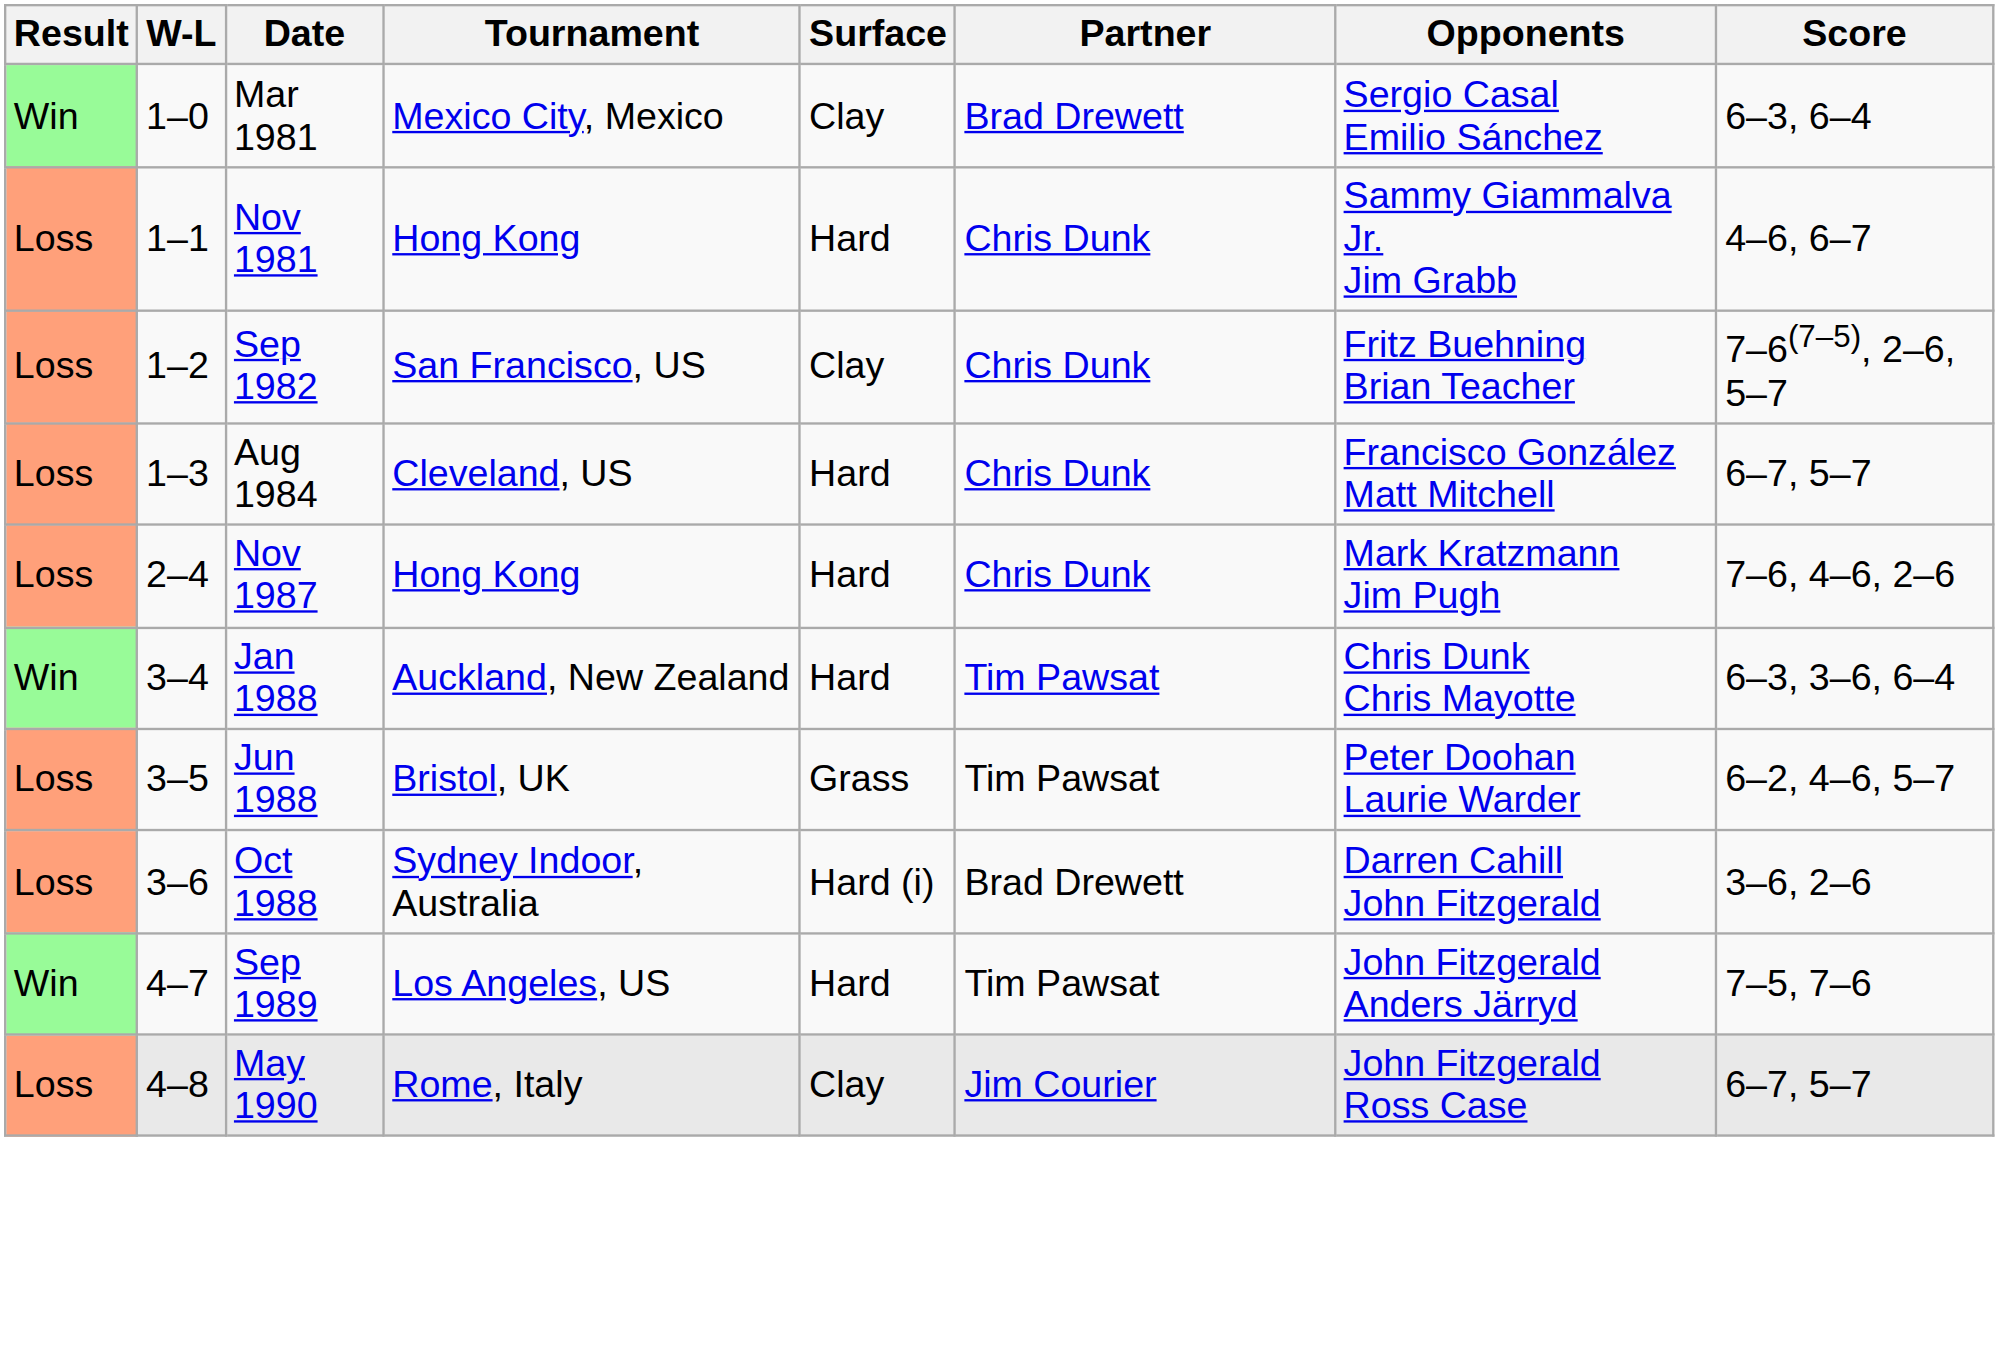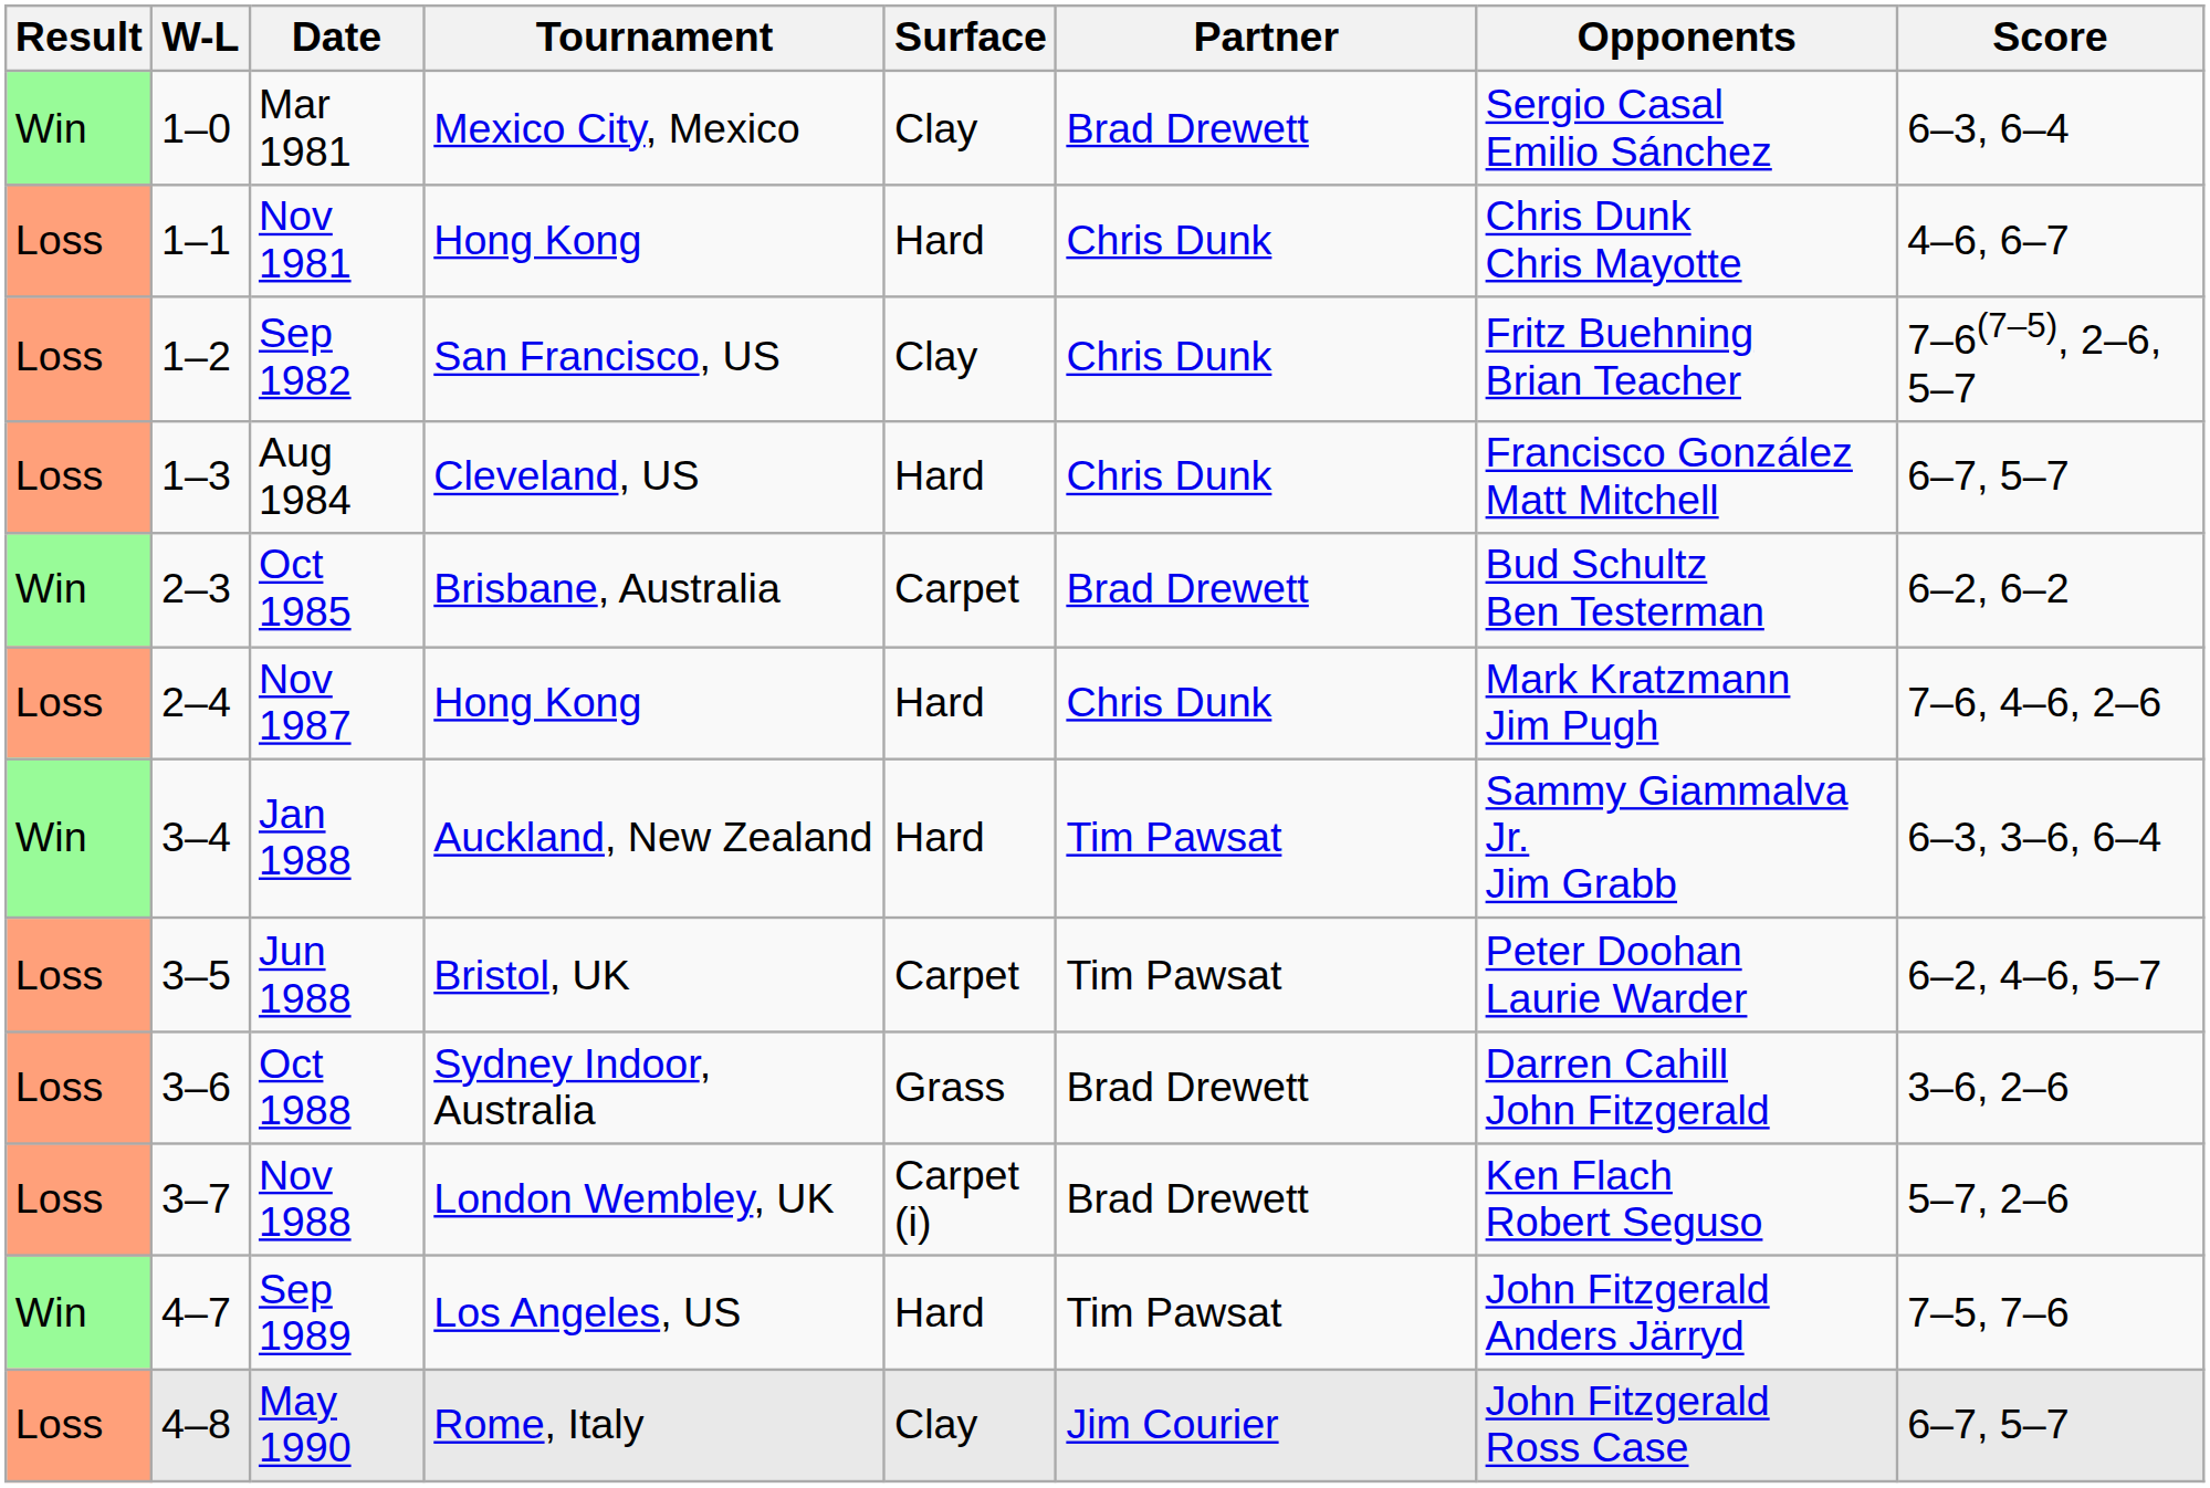Nov 1981 | Opponents: Sammy Giammalva Jr. Jim Grabb -> Chris Dunk Chris Mayotte
+ row: Win | 2–3 | Oct 1985 | Brisbane, Australia | Carpet | Brad Drewett | Bud Schultz Ben Testerman | 6–2, 6–2
Jan 1988 | Opponents: Chris Dunk Chris Mayotte -> Sammy Giammalva Jr. Jim Grabb
Jun 1988 | Surface: Grass -> Carpet
Oct 1988 | Surface: Hard (i) -> Grass
+ row: Loss | 3–7 | Nov 1988 | London Wembley, UK | Carpet (i) | Brad Drewett | Ken Flach Robert Seguso | 5–7, 2–6
